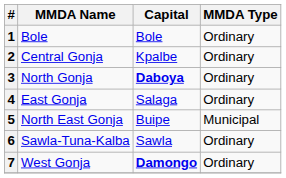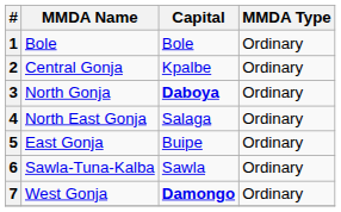4 | MMDA Name: East Gonja -> North East Gonja
5 | MMDA Name: North East Gonja -> East Gonja
5 | MMDA Type: Municipal -> Ordinary
